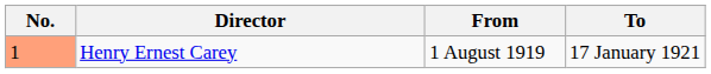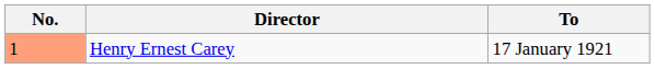- column: From | 1 August 1919
